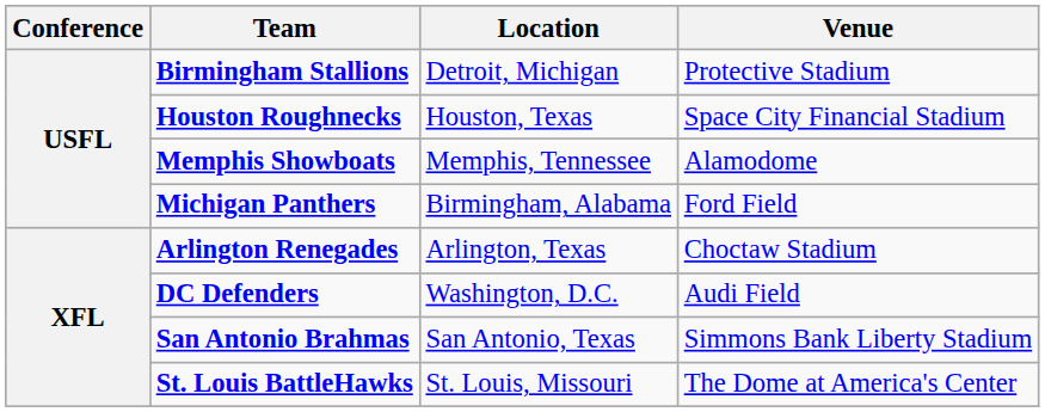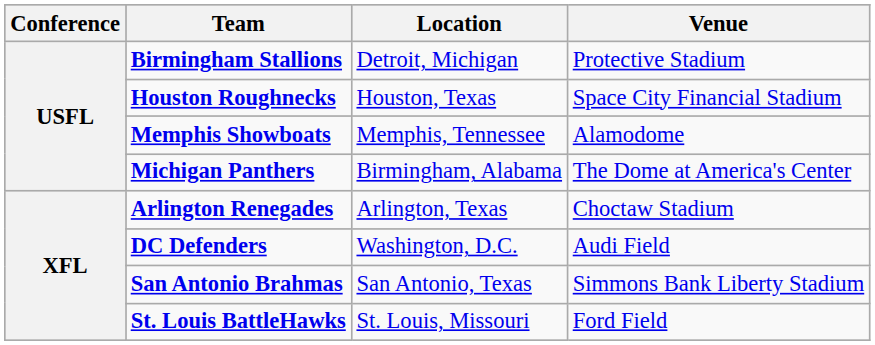Michigan Panthers | Venue: Ford Field -> The Dome at America's Center
St. Louis BattleHawks | Venue: The Dome at America's Center -> Ford Field
